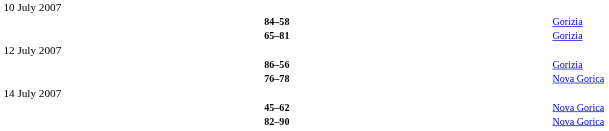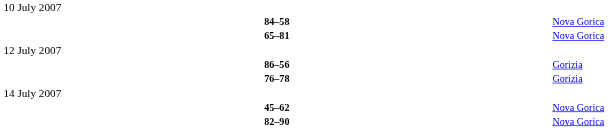84–58 | column 6: Gorizia -> Nova Gorica
65–81 | column 6: Gorizia -> Nova Gorica
76–78 | column 6: Nova Gorica -> Gorizia
